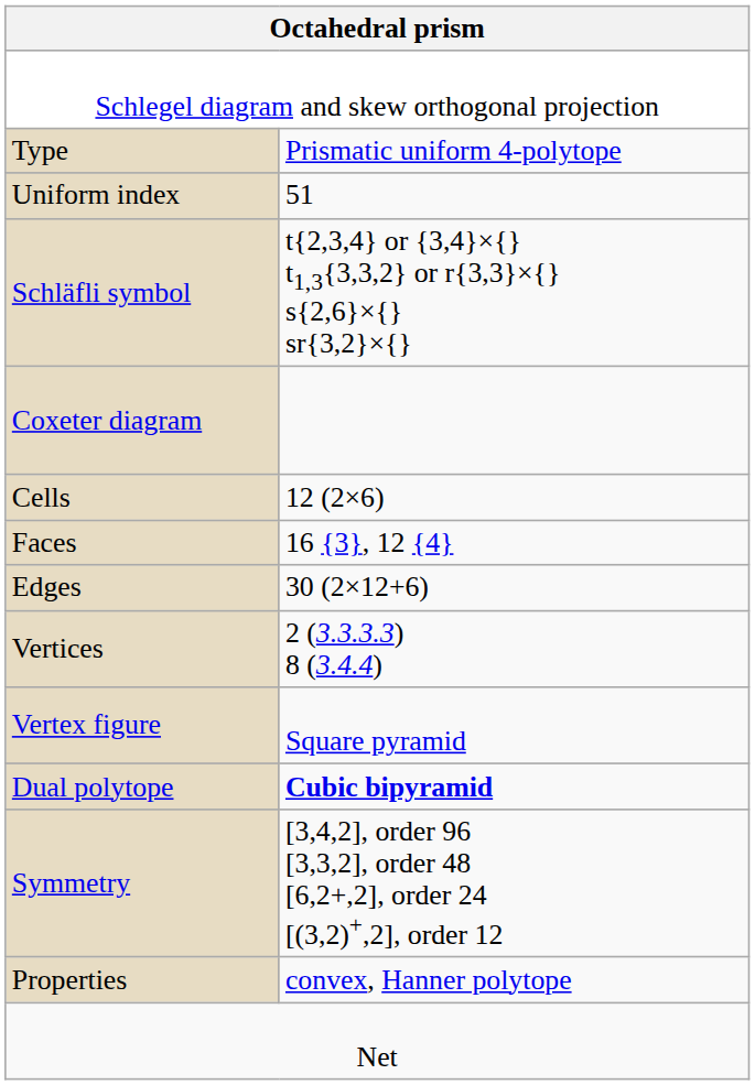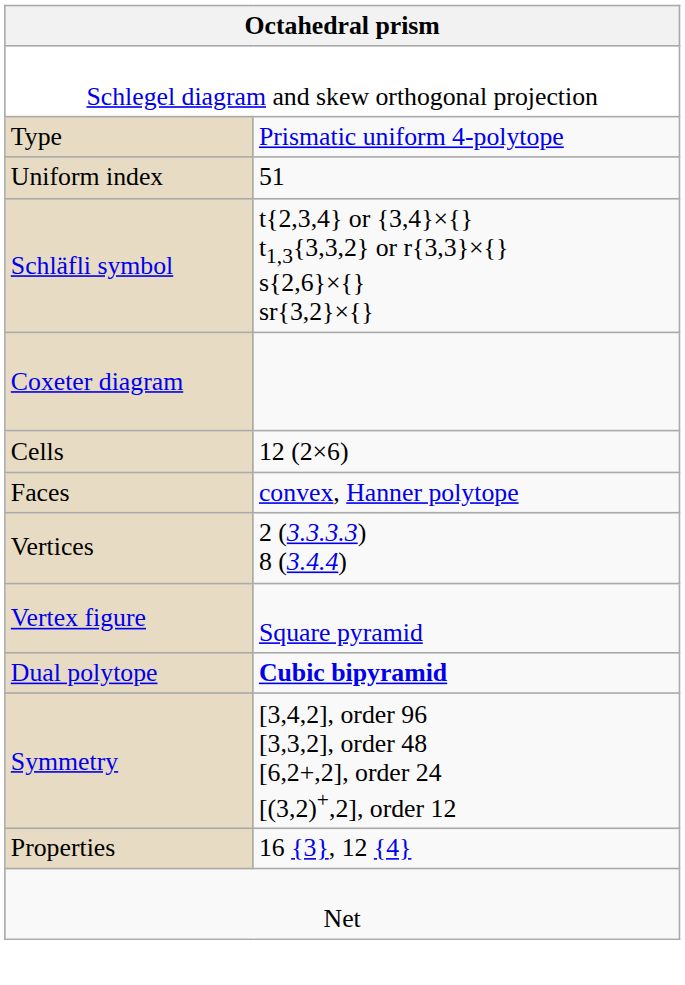Faces | column 2: 16 {3}, 12 {4} -> convex, Hanner polytope
- row: Edges | 30 (2×12+6)
Properties | column 2: convex, Hanner polytope -> 16 {3}, 12 {4}
